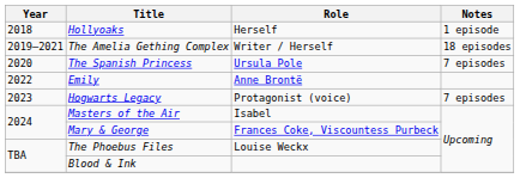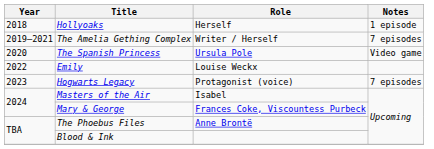The Amelia Gething Complex | Notes: 18 episodes -> 7 episodes
The Spanish Princess | Notes: 7 episodes -> Video game
Emily | Role: Anne Brontë -> Louise Weckx
The Phoebus Files | Role: Louise Weckx -> Anne Brontë
